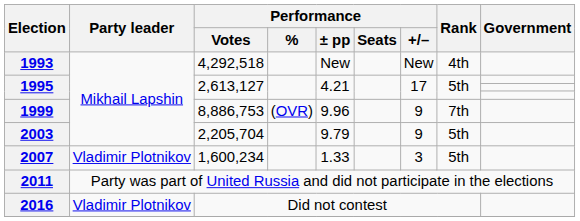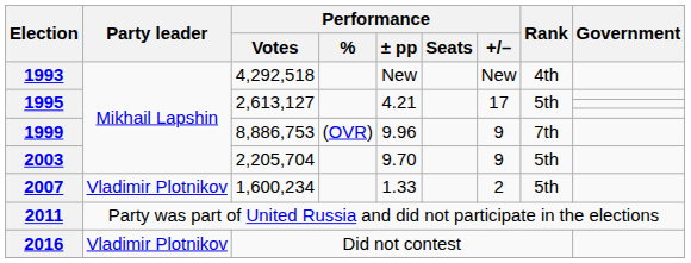2003 | Performance / ± pp: 9.79 -> 9.70
2007 | Performance / +/–: 3 -> 2
